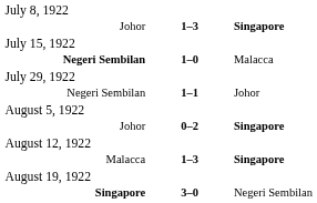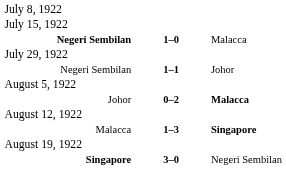- row: Johor | 1–3 | Singapore
Johor / 0–2 | column 3: Singapore -> Malacca
